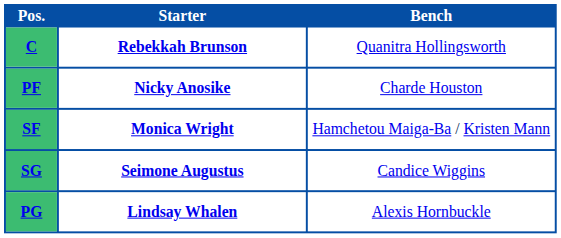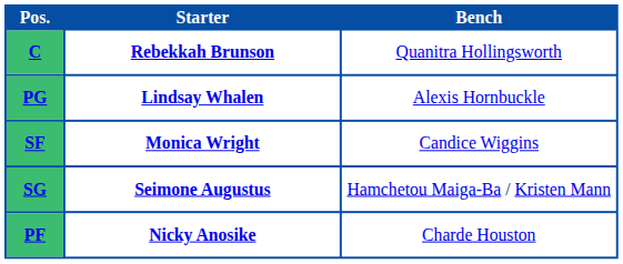rows swapped: PF <-> PG
SF | Bench: Hamchetou Maiga-Ba / Kristen Mann -> Candice Wiggins
SG | Bench: Candice Wiggins -> Hamchetou Maiga-Ba / Kristen Mann
